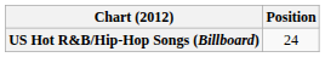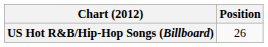US Hot R&B/Hip-Hop Songs (Billboard) | Position: 24 -> 26
